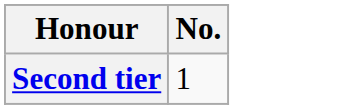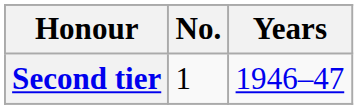+ column: Years | 1946–47
